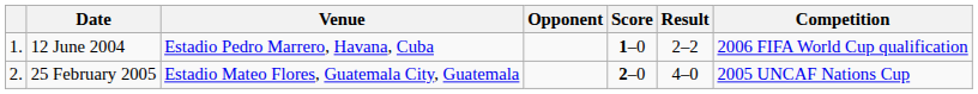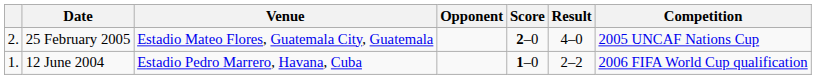rows swapped: 12 June 2004 <-> 25 February 2005
